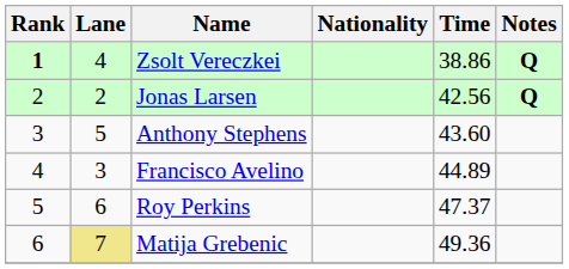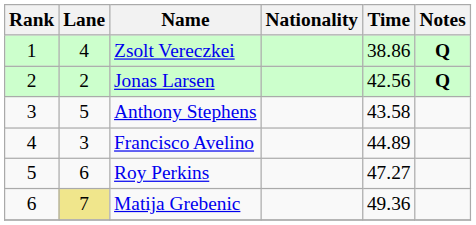Zsolt Vereczkei | Rank: bold -> normal
Anthony Stephens | Time: 43.60 -> 43.58
Roy Perkins | Time: 47.37 -> 47.27
